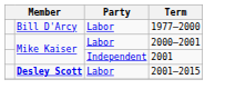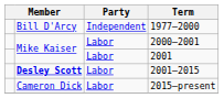1977–2000 | Party: Labor -> Independent
2001 | Party: Independent -> Labor
+ row: Cameron Dick | Labor | 2015–present
